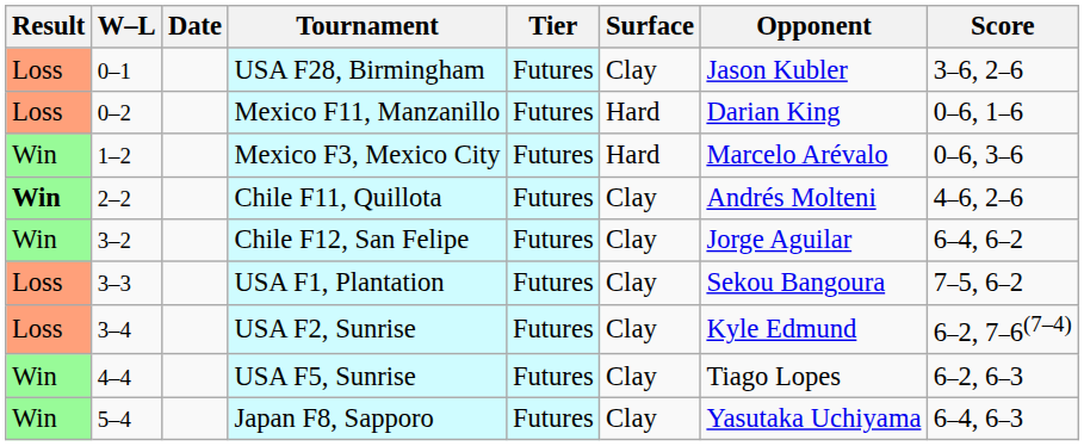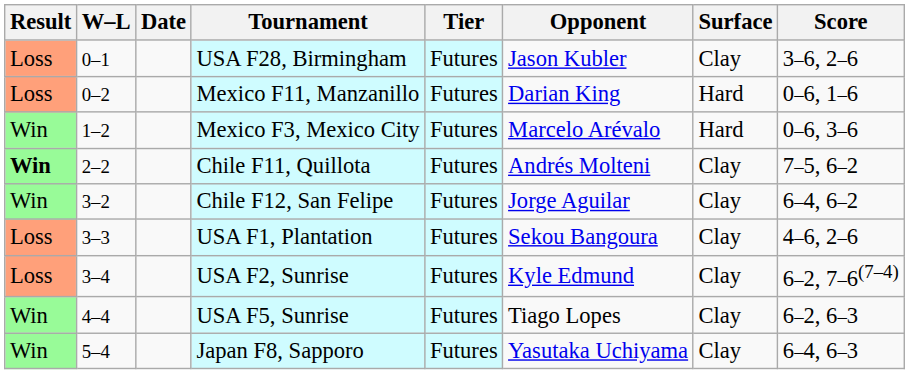columns swapped: Surface <-> Opponent
Chile F11, Quillota | Score: 4–6, 2–6 -> 7–5, 6–2
USA F1, Plantation | Score: 7–5, 6–2 -> 4–6, 2–6
